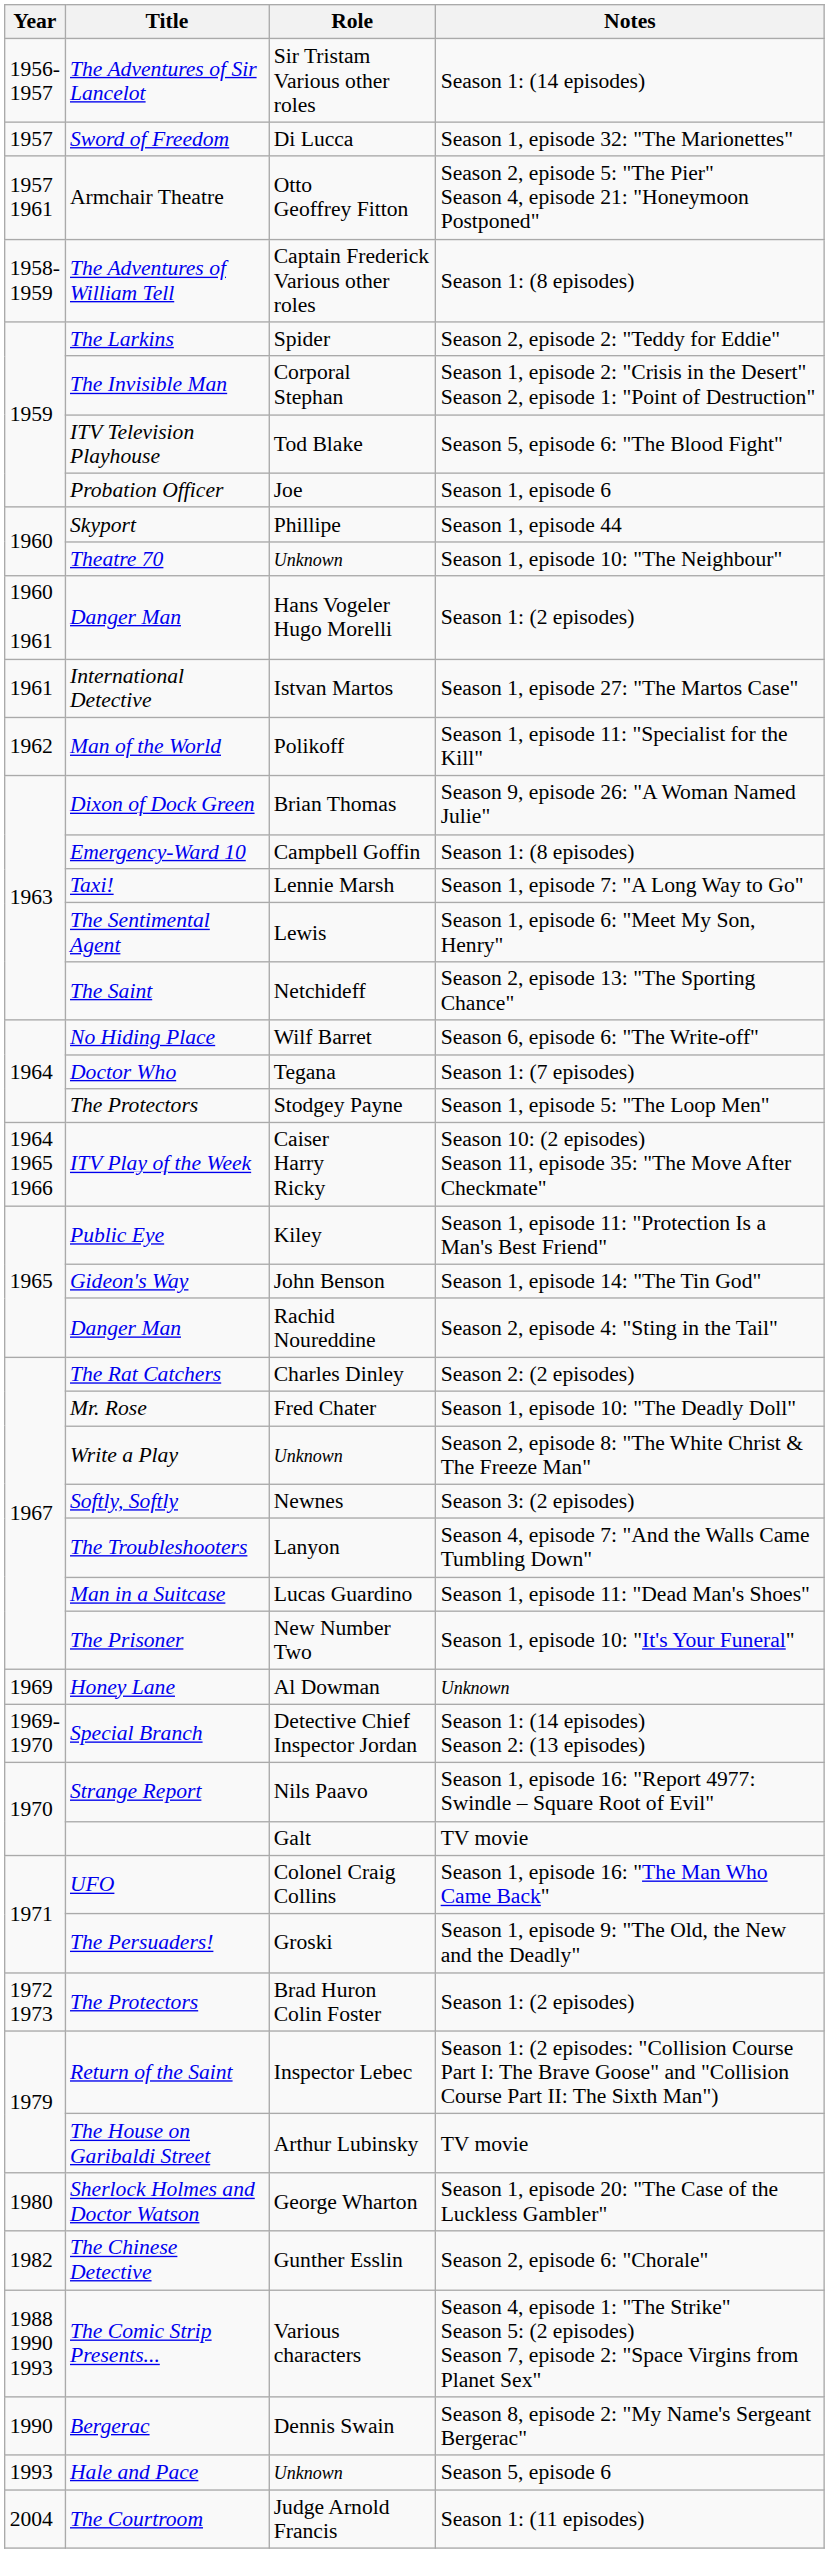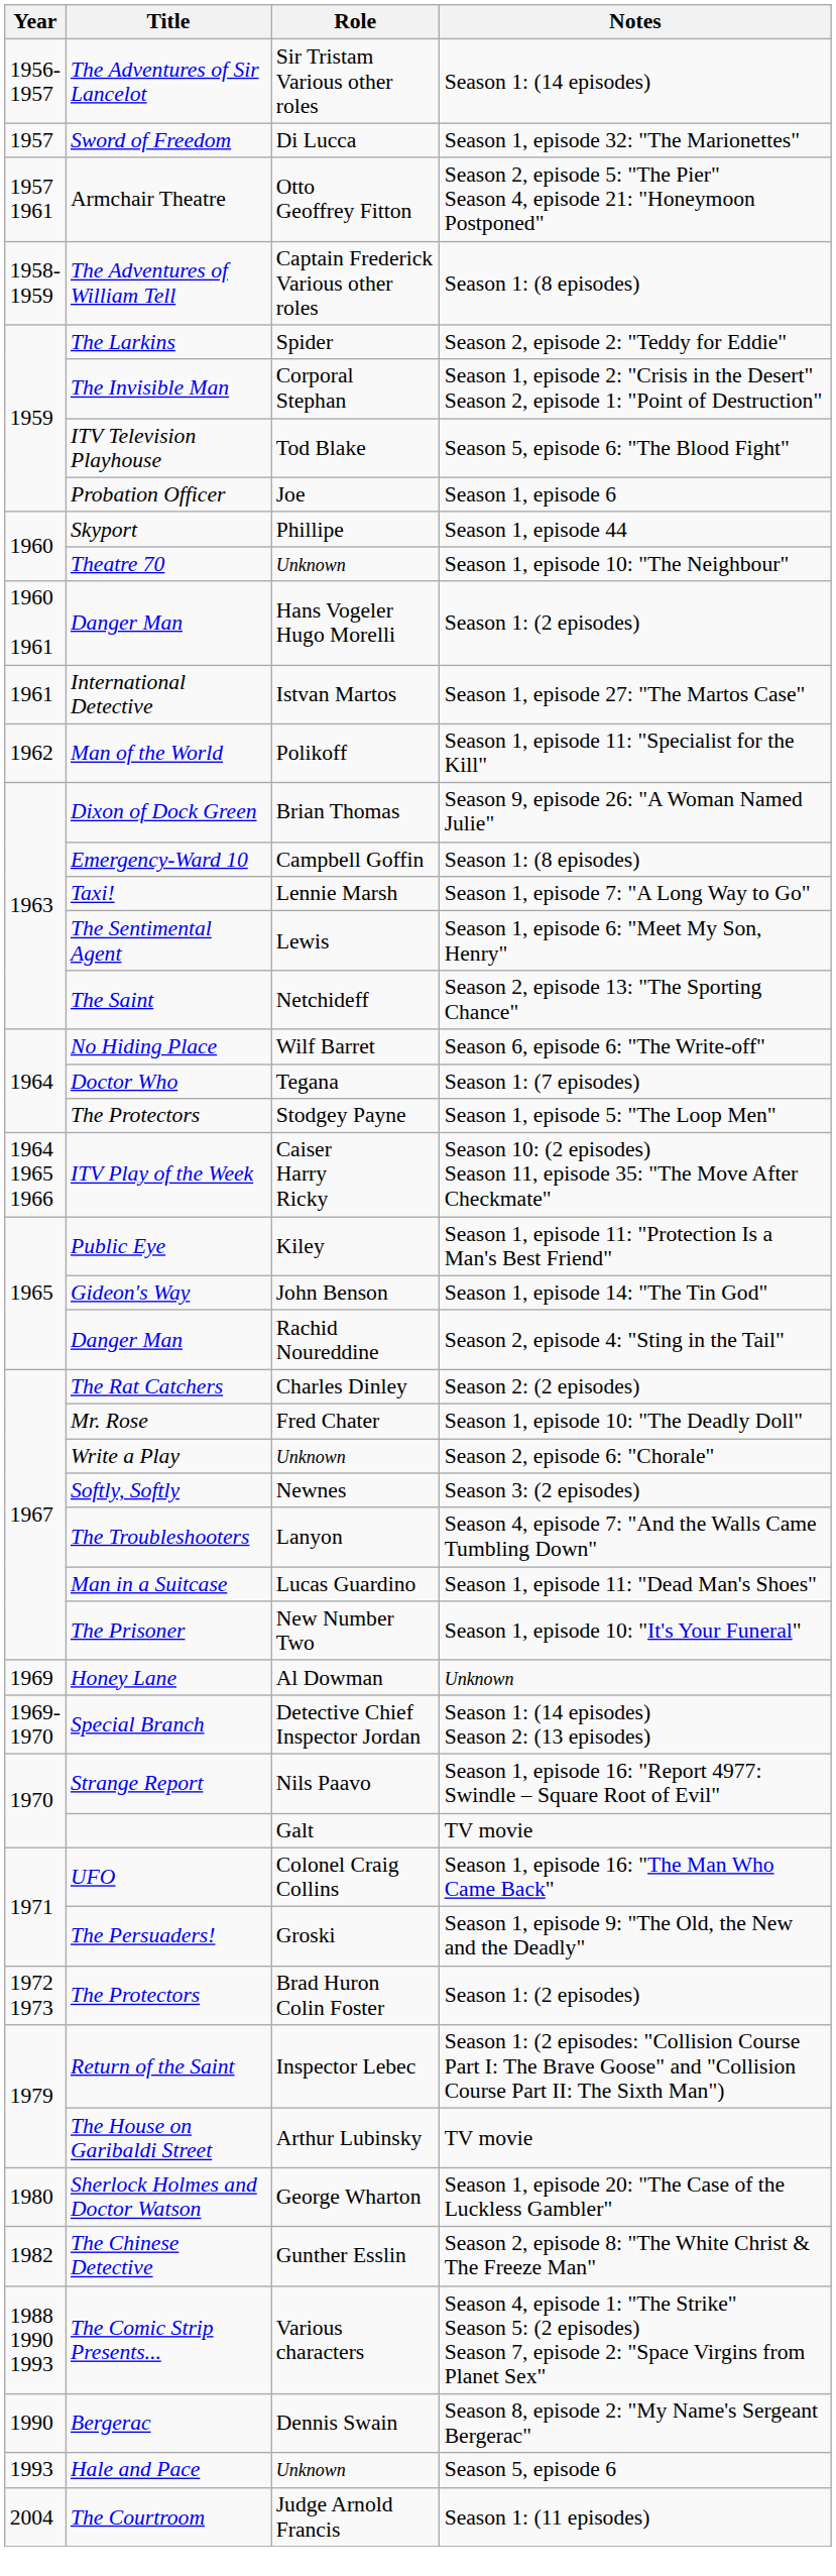Write a Play | Notes: Season 2, episode 8: "The White Christ & The Freeze Man" -> Season 2, episode 6: "Chorale"
The Chinese Detective | Notes: Season 2, episode 6: "Chorale" -> Season 2, episode 8: "The White Christ & The Freeze Man"
